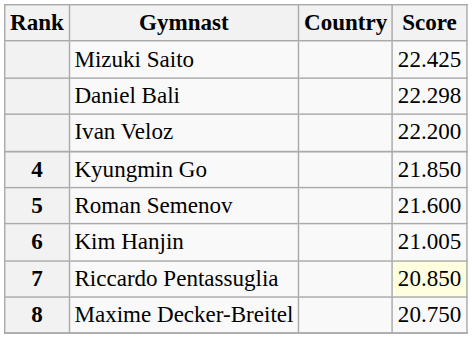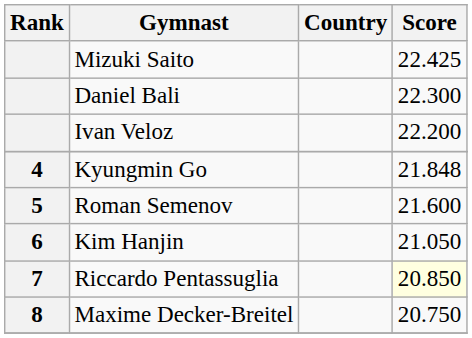Daniel Bali | Score: 22.298 -> 22.300
Kyungmin Go | Score: 21.850 -> 21.848
Kim Hanjin | Score: 21.005 -> 21.050
